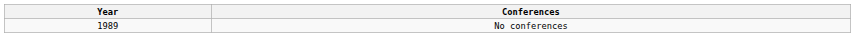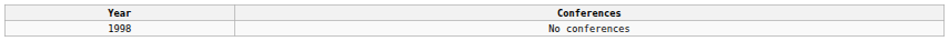No conferences | Year: 1989 -> 1998
